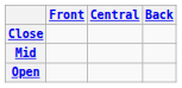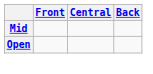- row: Close
